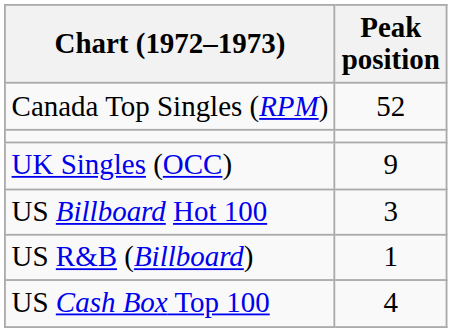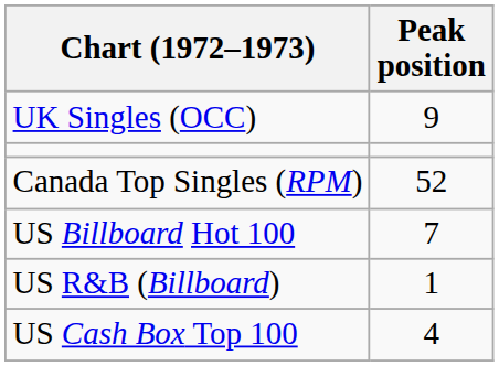rows swapped: Canada Top Singles (RPM) <-> UK Singles (OCC)
US Billboard Hot 100 | Peak position: 3 -> 7
